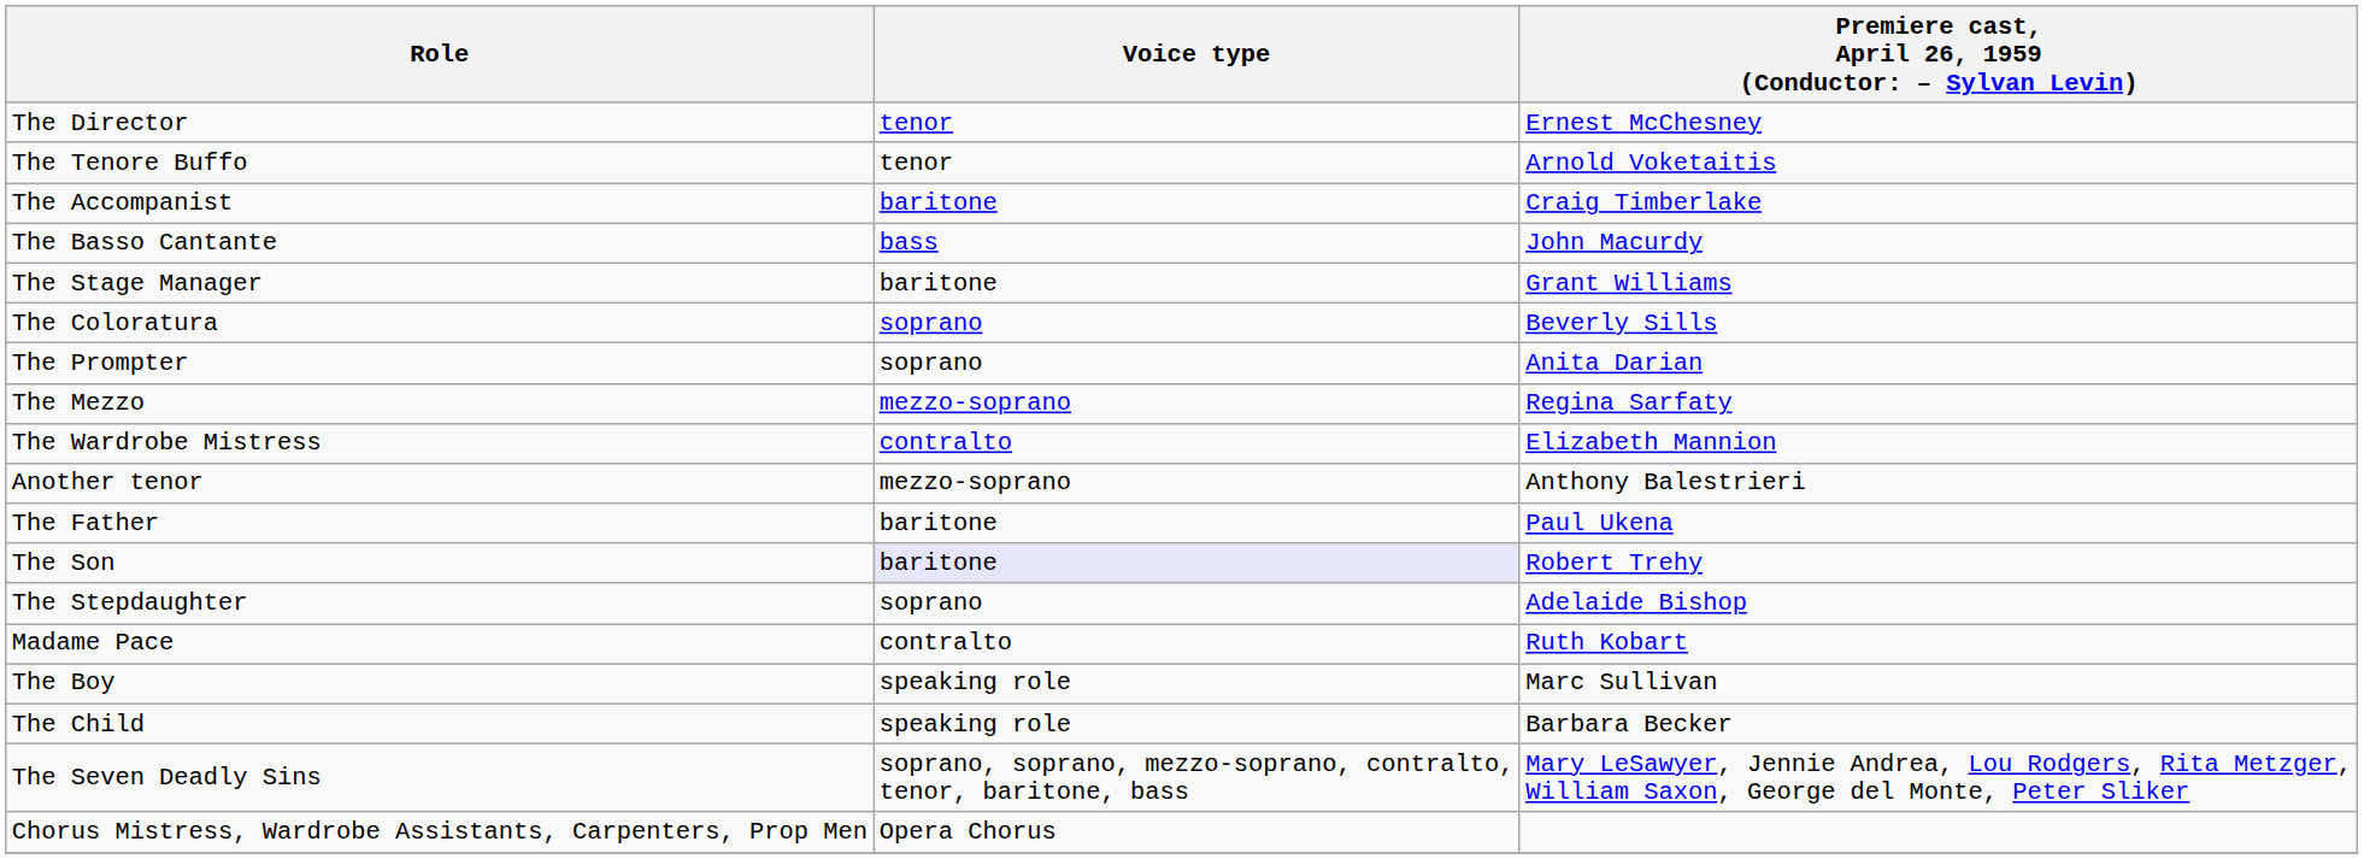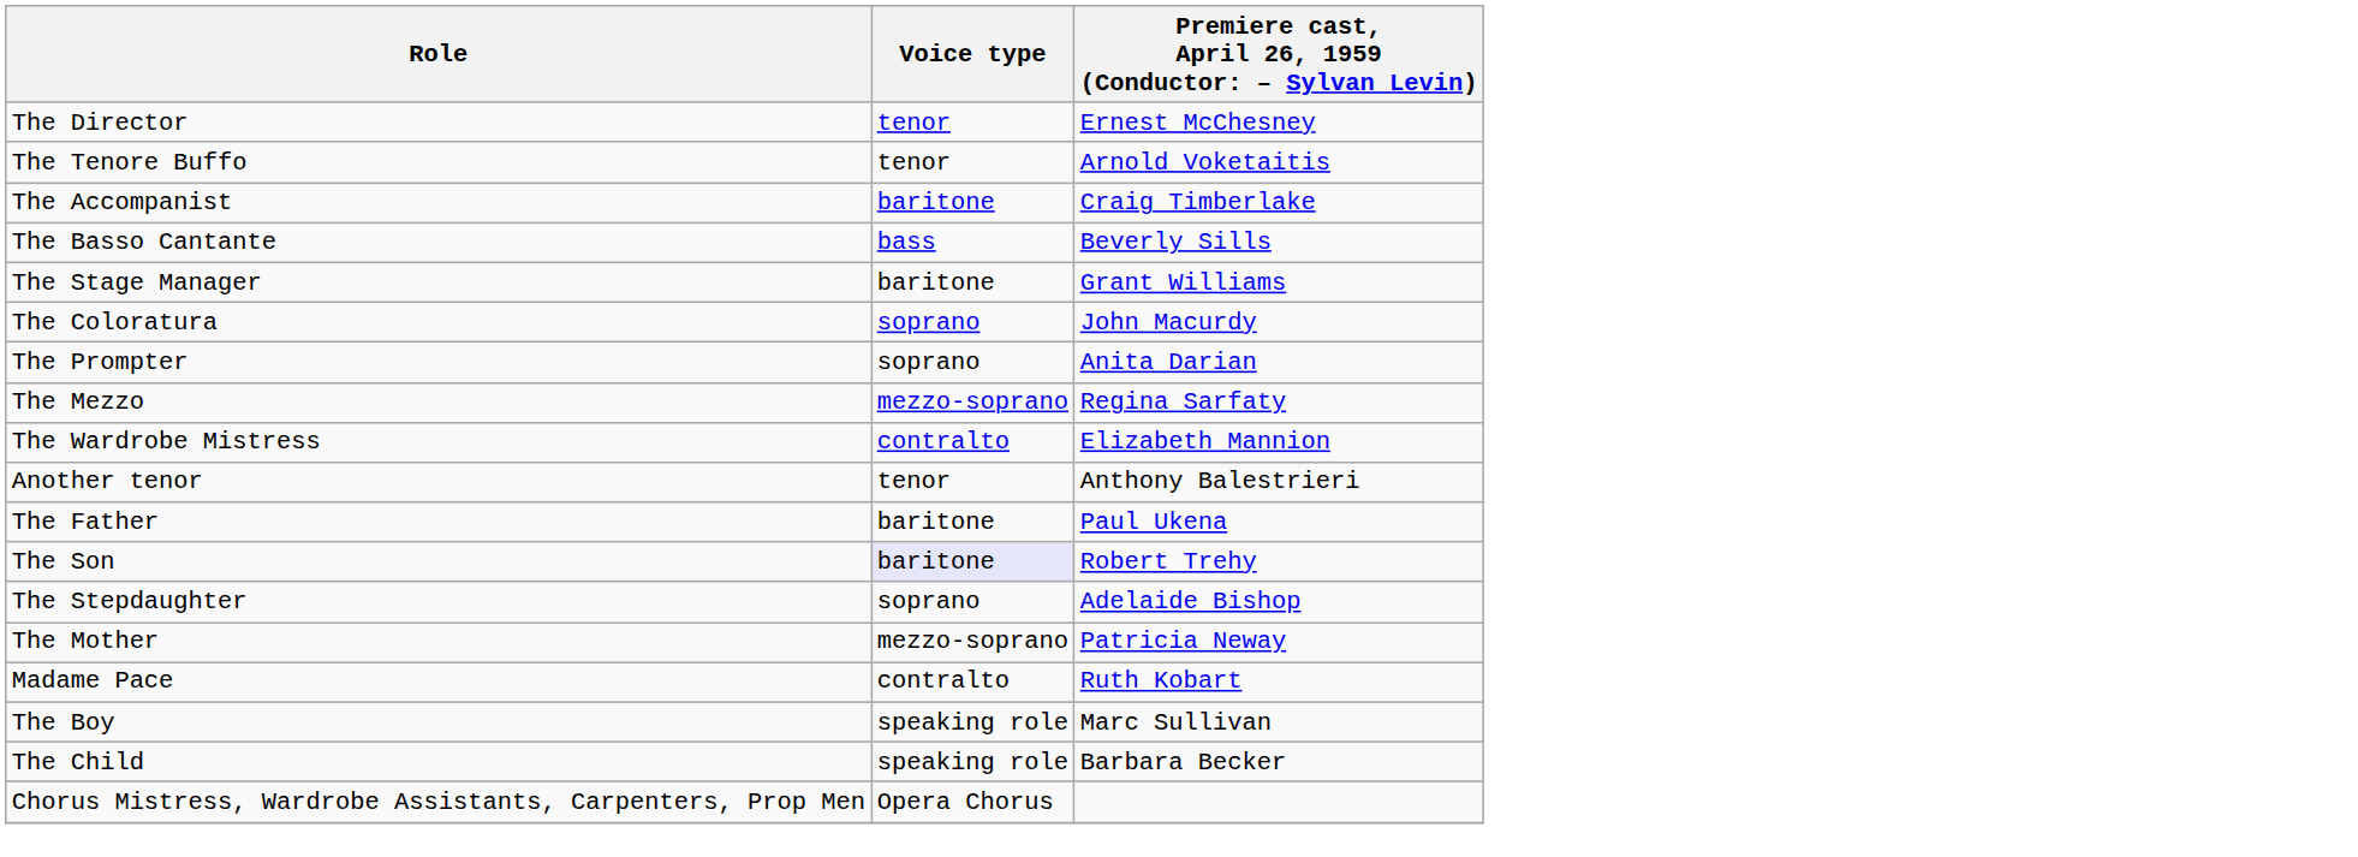The Basso Cantante | column 3: John Macurdy -> Beverly Sills
The Coloratura | column 3: Beverly Sills -> John Macurdy
Another tenor | Voice type: mezzo-soprano -> tenor
+ row: The Mother | mezzo-soprano | Patricia Neway
- row: The Seven Deadly Sins | soprano, soprano, mezzo-soprano, contralto, tenor, baritone, bass | Mary LeSawyer, Jennie Andrea, Lou Rodgers, Rita Metzger, William Saxon, George del Monte, Peter Sliker
